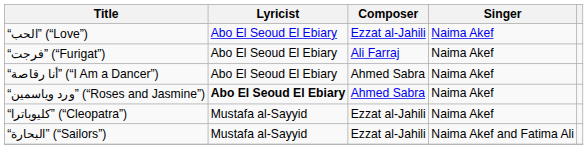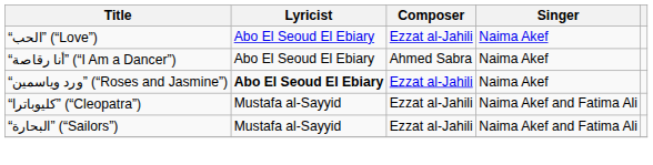- row: “فرجت” (“Furigat”) | Abo El Seoud El Ebiary | Ali Farraj | Naima Akef
“ورد وياسمين” (“Roses and Jasmine”) | Composer: Ahmed Sabra -> Ezzat al-Jahili
“كليوباترا” (“Cleopatra”) | Singer: Naima Akef -> Naima Akef and Fatima Ali
